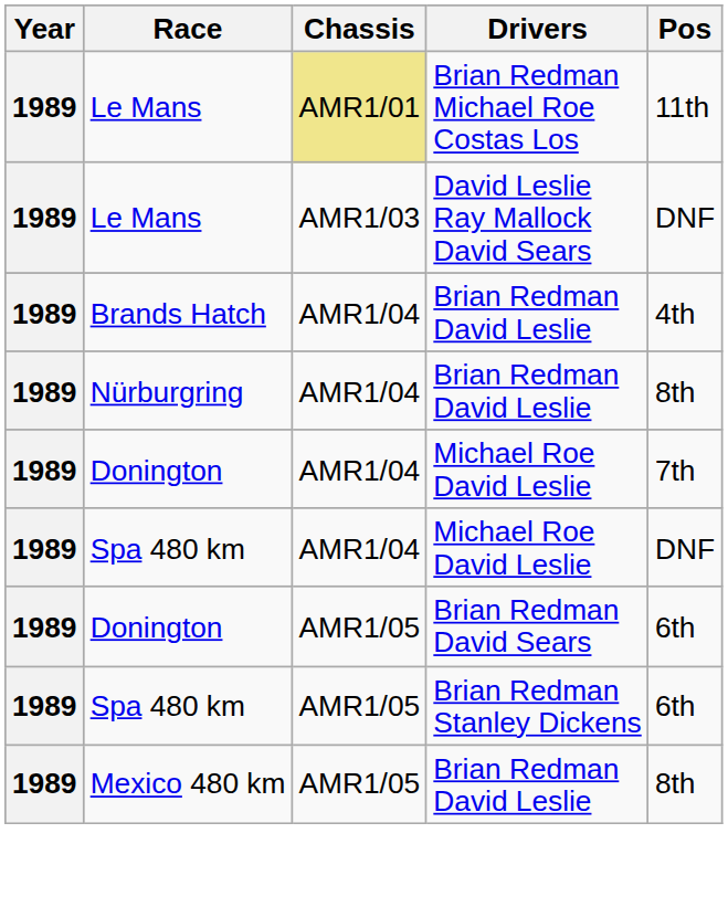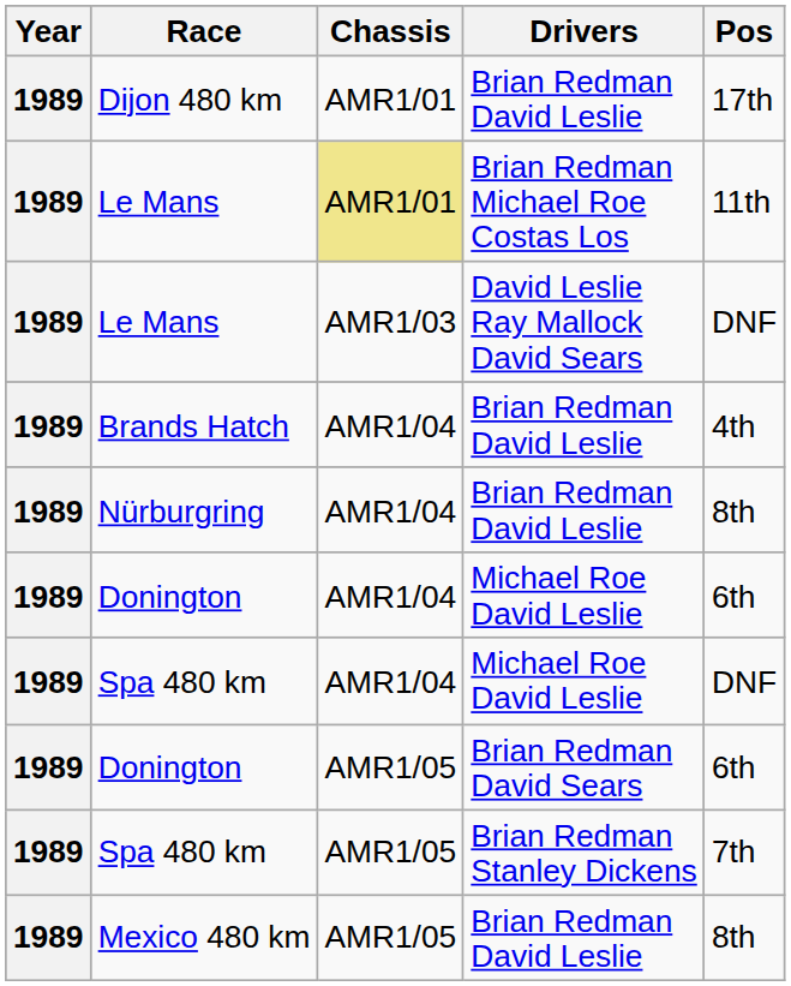+ row: 1989 | Dijon 480 km | AMR1/01 | Brian Redman David Leslie | 17th
Donington / Michael Roe David Leslie | Pos: 7th -> 6th
Spa 480 km / Brian Redman Stanley Dickens | Pos: 6th -> 7th
